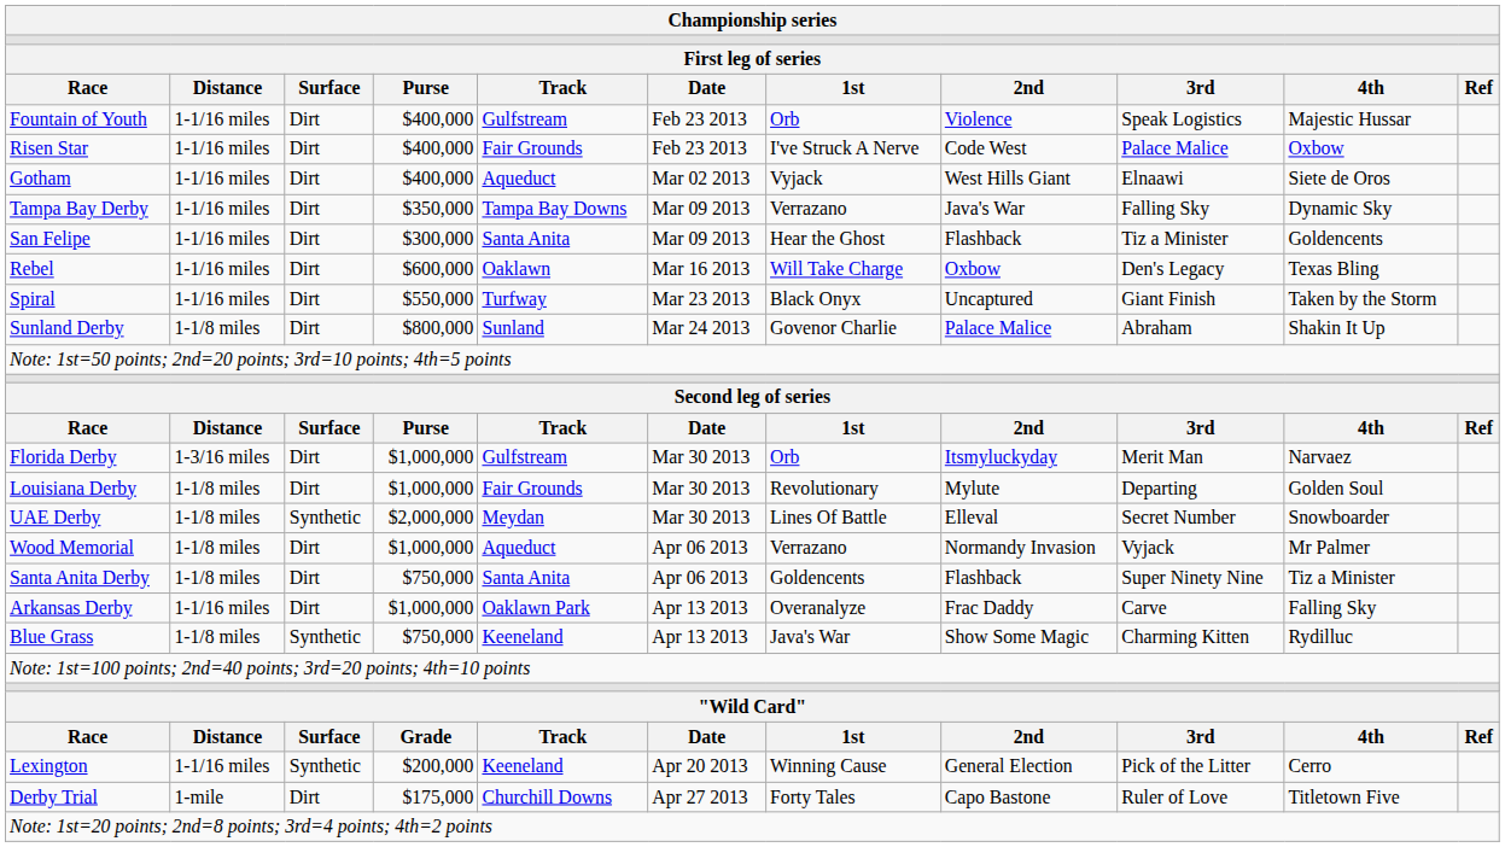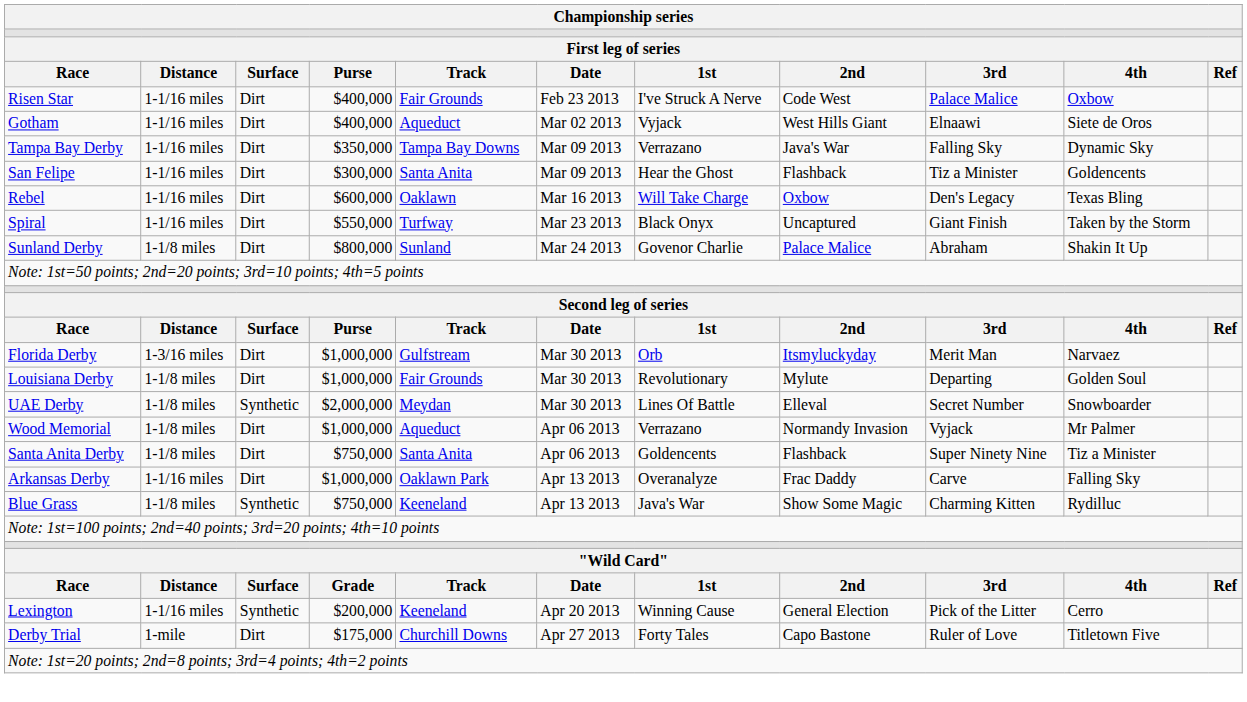- row: Fountain of Youth | 1-1/16 miles | Dirt | $400,000 | Gulfstream | Feb 23 2013 | Orb | Violence | Speak Logistics | Majestic Hussar
